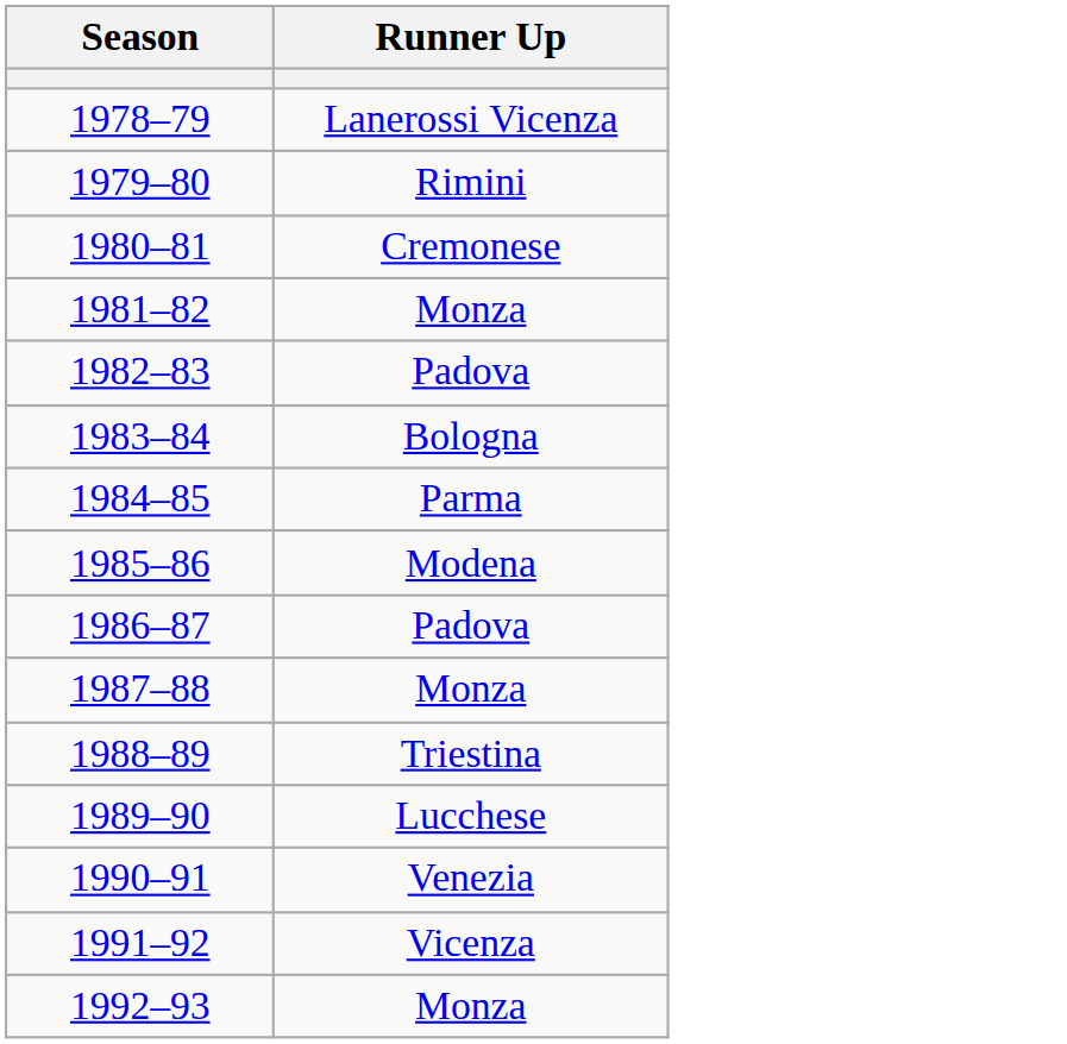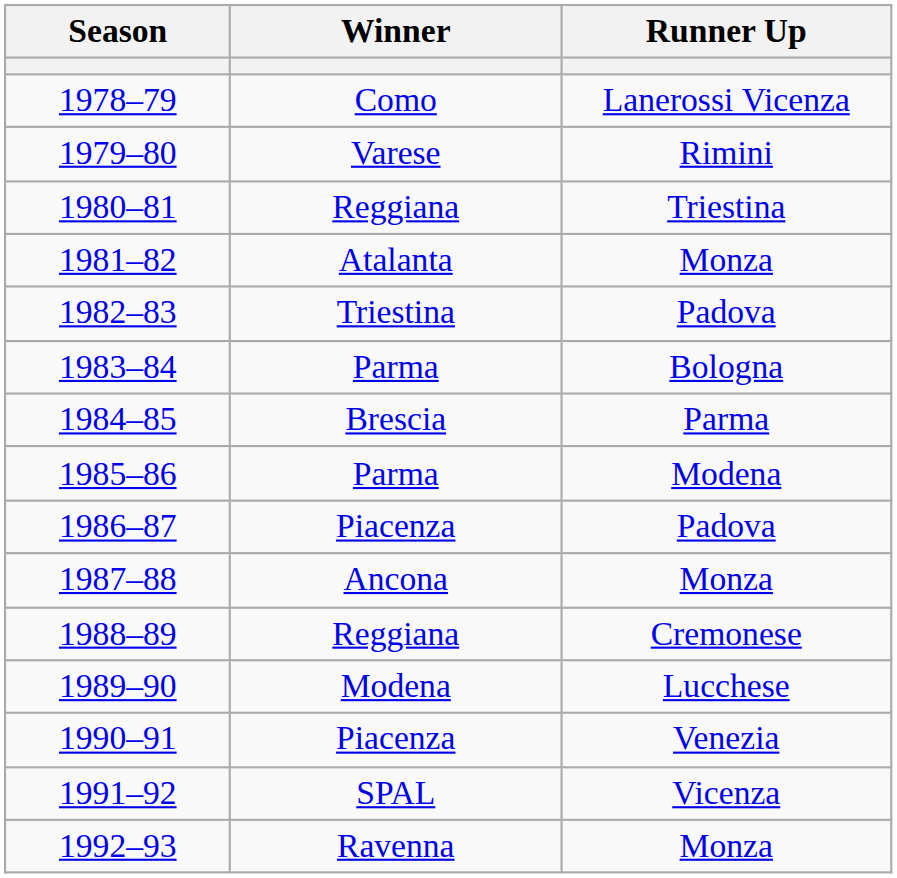+ column: Winner | Como | Varese | Reggiana | Atalanta | Triestina | Parma | Brescia | Parma | Piacenza | Ancona | Reggiana | Modena | Piacenza | SPAL | Ravenna
1980–81 | Runner Up: Cremonese -> Triestina
1988–89 | Runner Up: Triestina -> Cremonese
